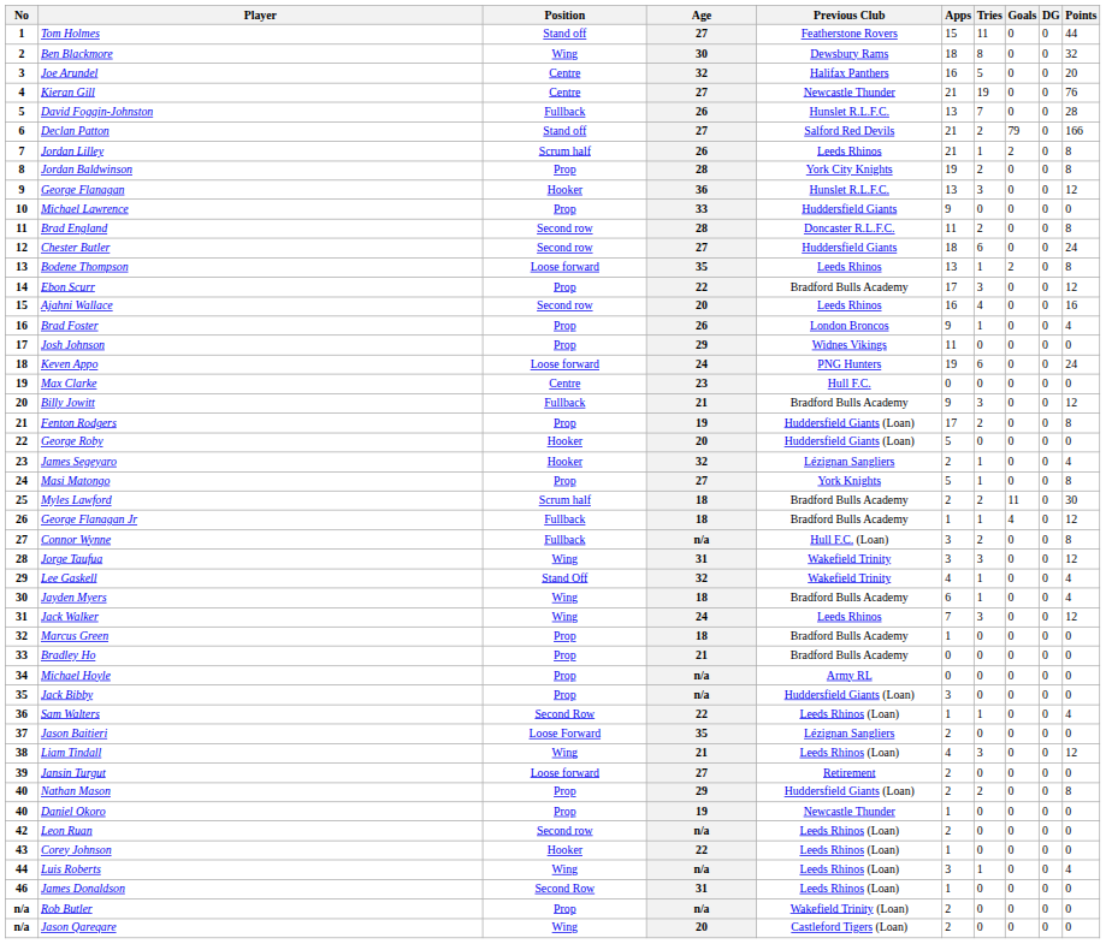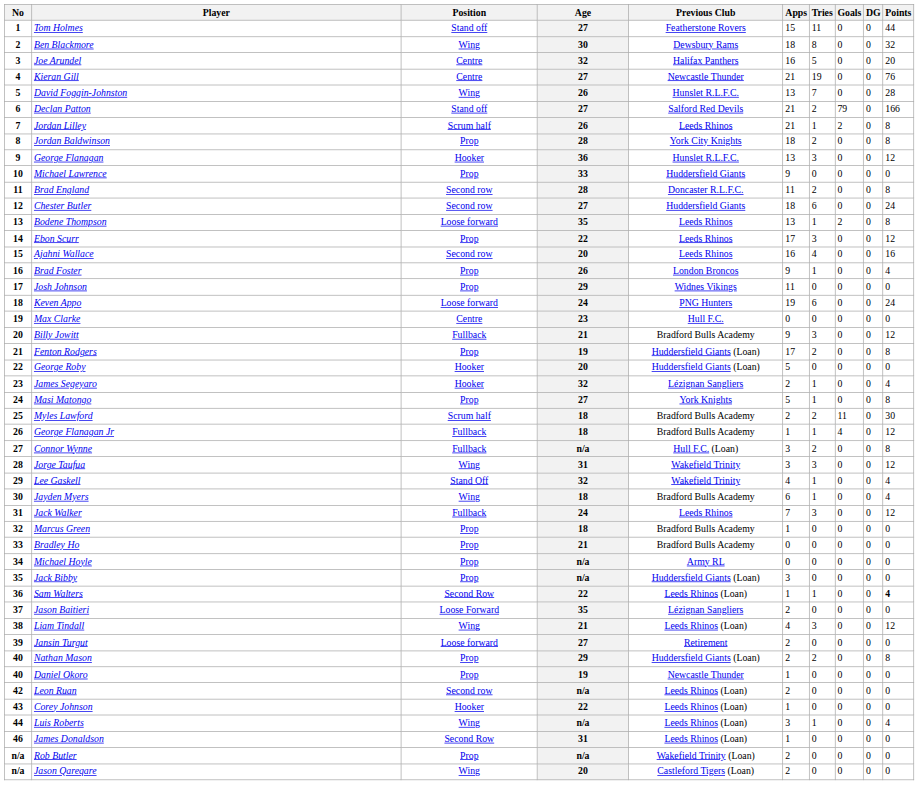David Foggin-Johnston | Position: Fullback -> Wing
Jordan Baldwinson | Apps: 19 -> 18
Ebon Scurr | Previous Club: Bradford Bulls Academy -> Leeds Rhinos
Jack Walker | Position: Wing -> Fullback
Sam Walters | Points: normal -> bold
